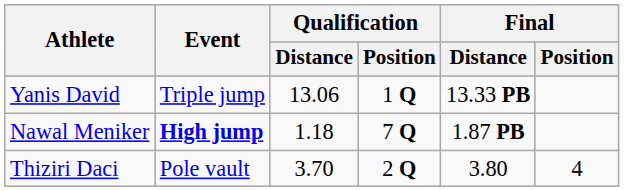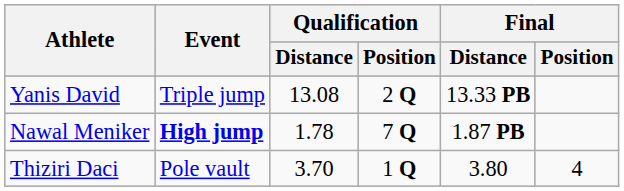Yanis David | Qualification / Distance: 13.06 -> 13.08
Yanis David | Qualification / Position: 1 Q -> 2 Q
Nawal Meniker | Qualification / Distance: 1.18 -> 1.78
Thiziri Daci | Qualification / Position: 2 Q -> 1 Q
